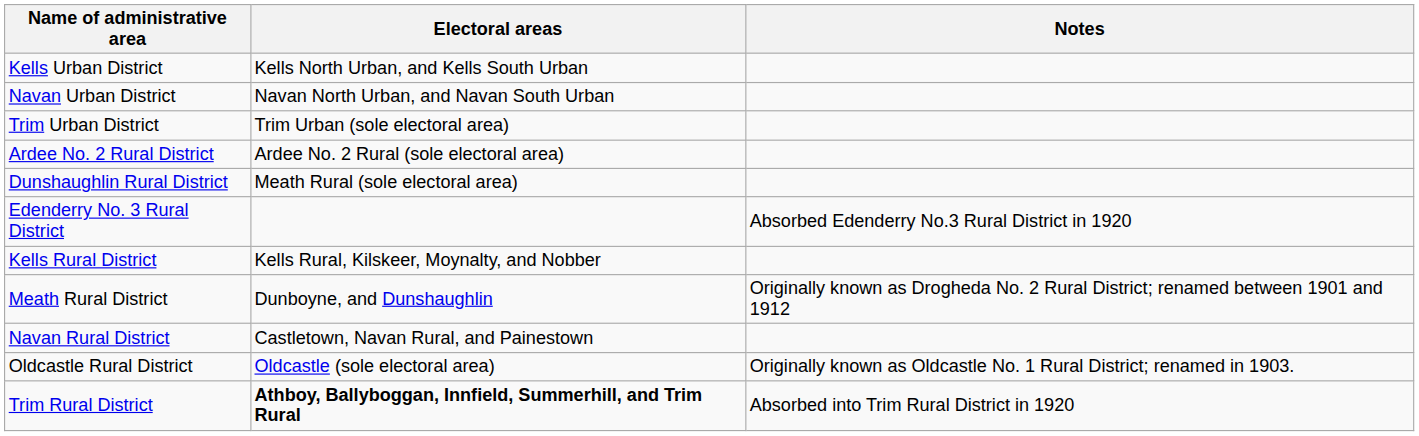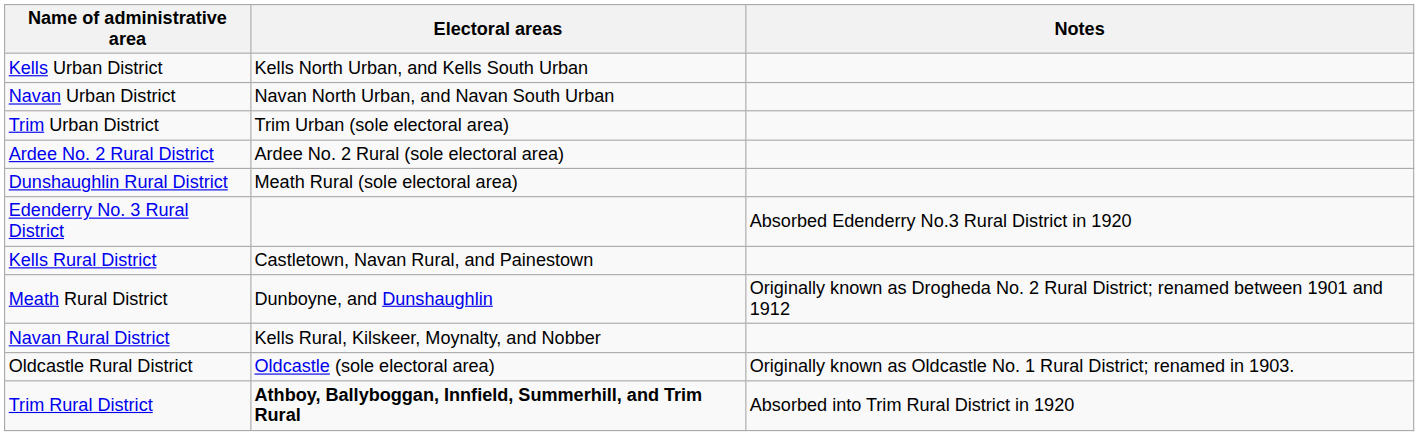Kells Rural District | Electoral areas: Kells Rural, Kilskeer, Moynalty, and Nobber -> Castletown, Navan Rural, and Painestown
Navan Rural District | Electoral areas: Castletown, Navan Rural, and Painestown -> Kells Rural, Kilskeer, Moynalty, and Nobber
